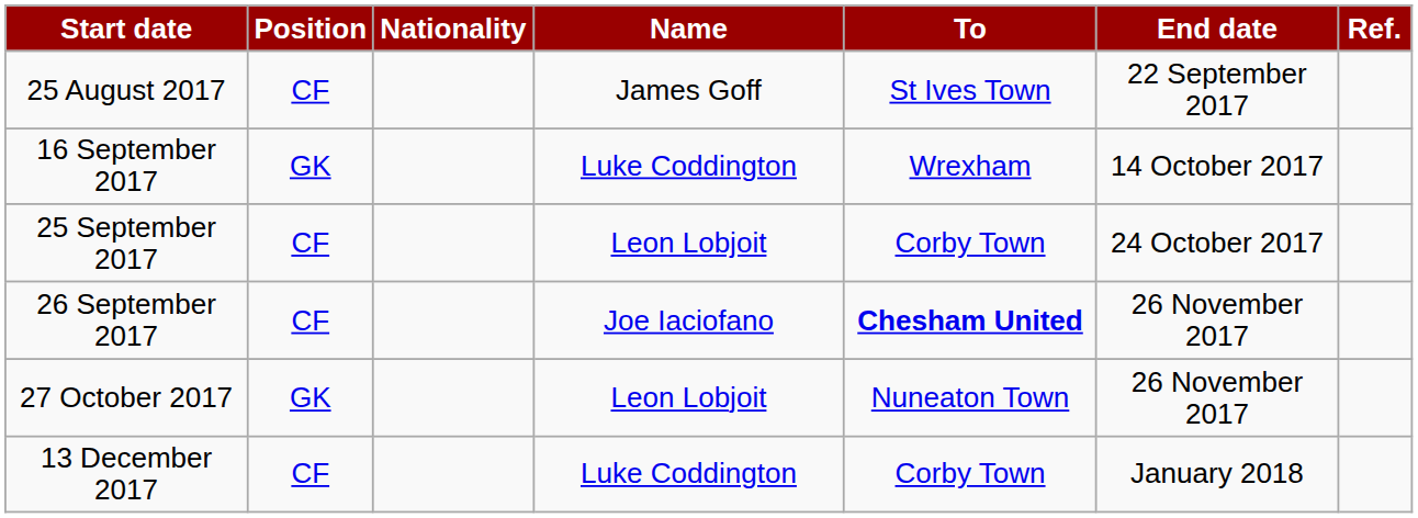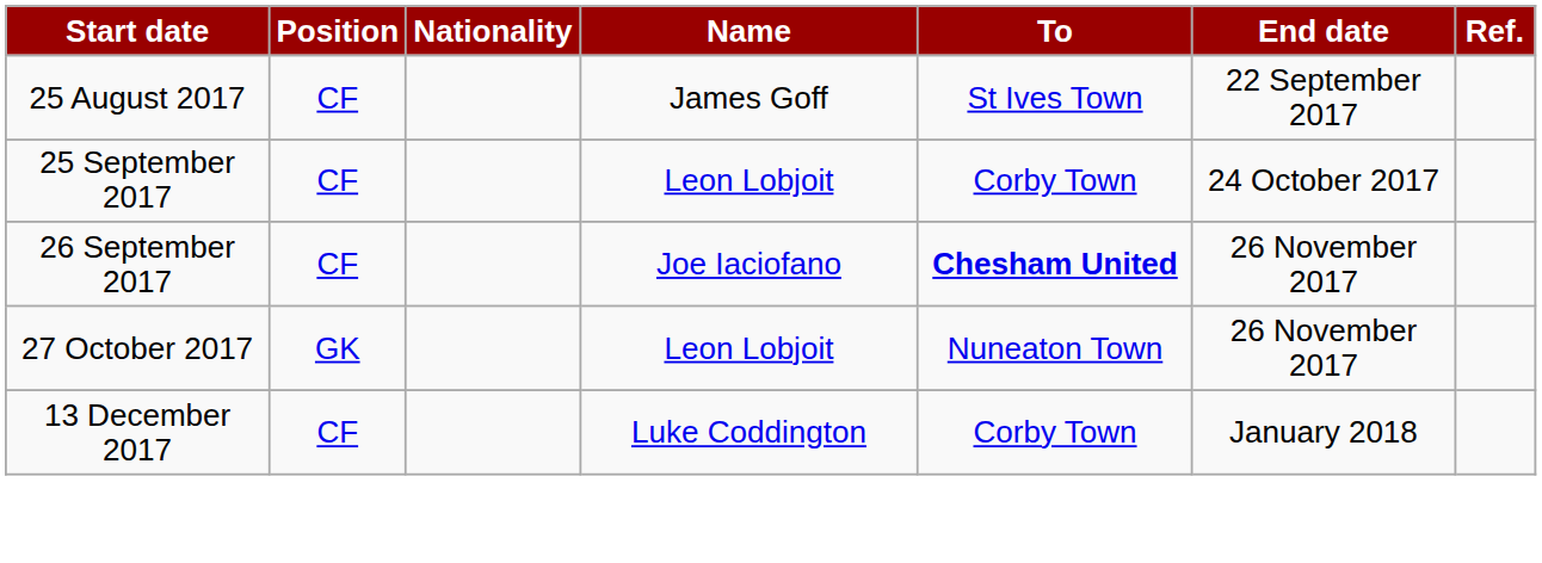- row: 16 September 2017 | GK | Luke Coddington | Wrexham | 14 October 2017
